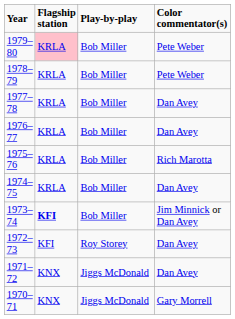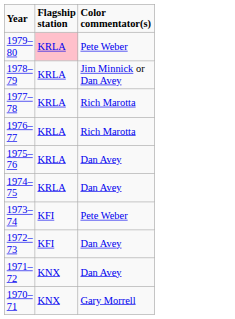- column: Play-by-play | Bob Miller | Bob Miller | Bob Miller | Bob Miller | Bob Miller | Bob Miller | Bob Miller | Roy Storey | Jiggs McDonald | Jiggs McDonald
1978–79 | Color commentator(s): Pete Weber -> Jim Minnick or Dan Avey
1977–78 | Color commentator(s): Dan Avey -> Rich Marotta
1976–77 | Color commentator(s): Dan Avey -> Rich Marotta
1975–76 | Color commentator(s): Rich Marotta -> Dan Avey
1973–74 | Flagship station: bold -> normal
1973–74 | Color commentator(s): Jim Minnick or Dan Avey -> Pete Weber
